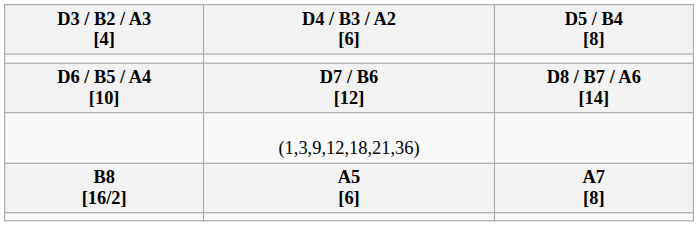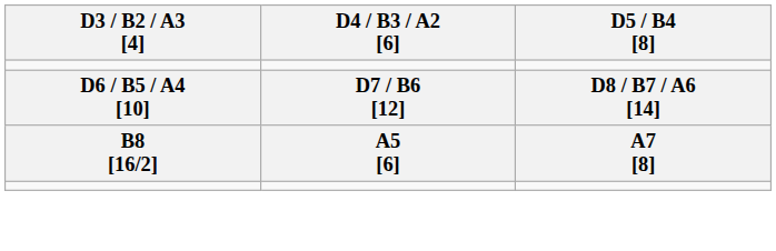- row: (1,3,9,12,18,21,36)
